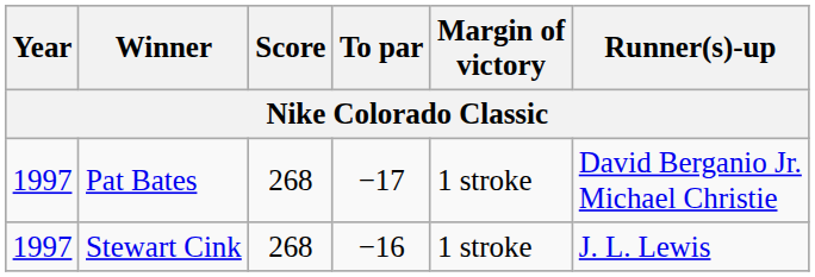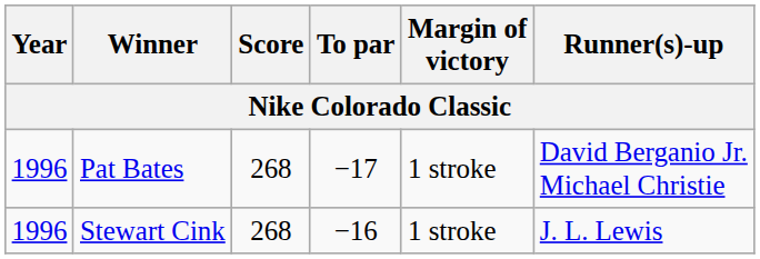Pat Bates | Year: 1997 -> 1996
Stewart Cink | Year: 1997 -> 1996
